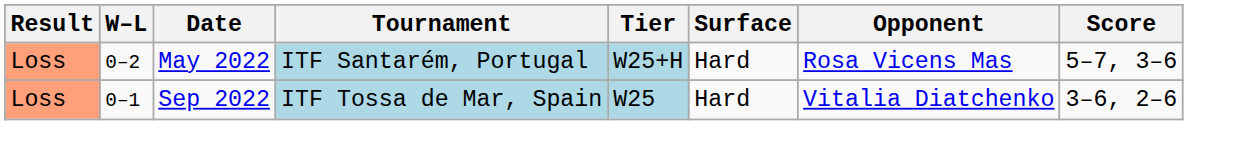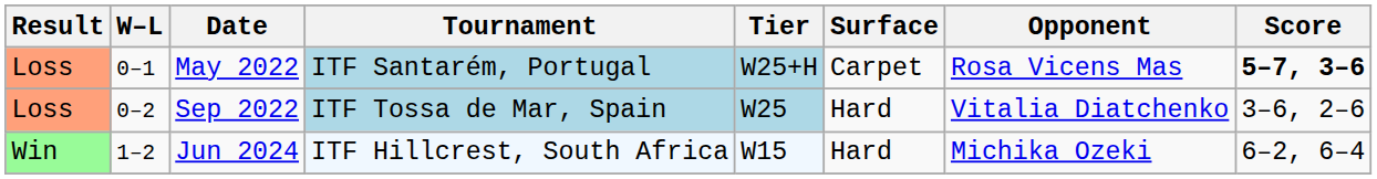May 2022 | W–L: 0–2 -> 0–1
May 2022 | Surface: Hard -> Carpet
May 2022 | Score: normal -> bold
Sep 2022 | W–L: 0–1 -> 0–2
+ row: Win | 1–2 | Jun 2024 | ITF Hillcrest, South Africa | W15 | Hard | Michika Ozeki | 6–2, 6–4
